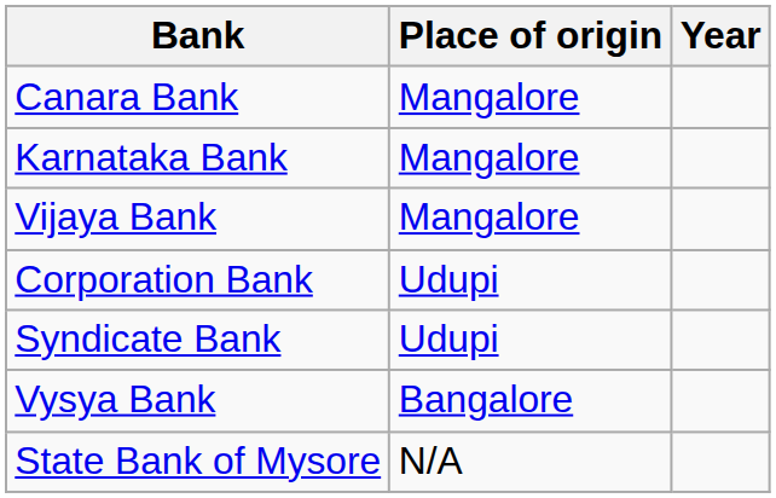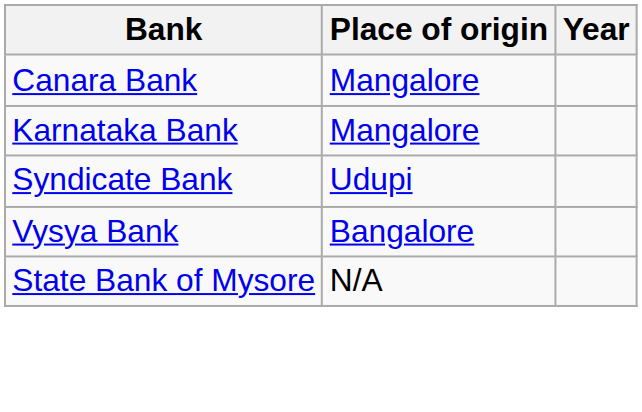- row: Vijaya Bank | Mangalore
- row: Corporation Bank | Udupi
